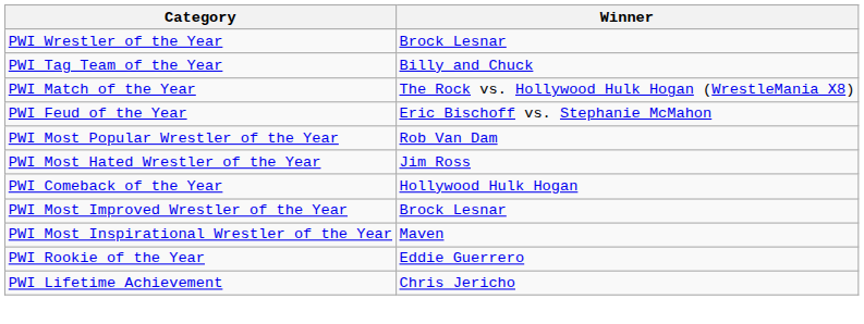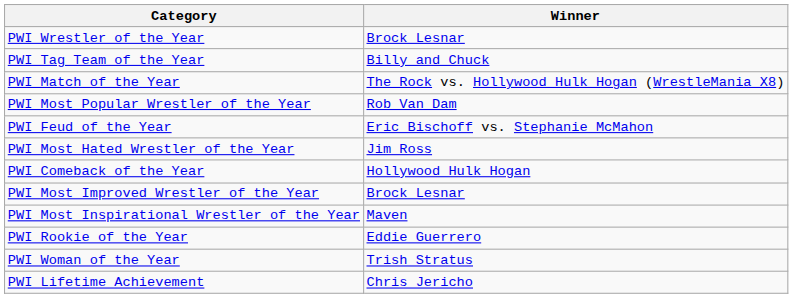rows swapped: PWI Feud of the Year <-> PWI Most Popular Wrestler of the Year
+ row: PWI Woman of the Year | Trish Stratus
